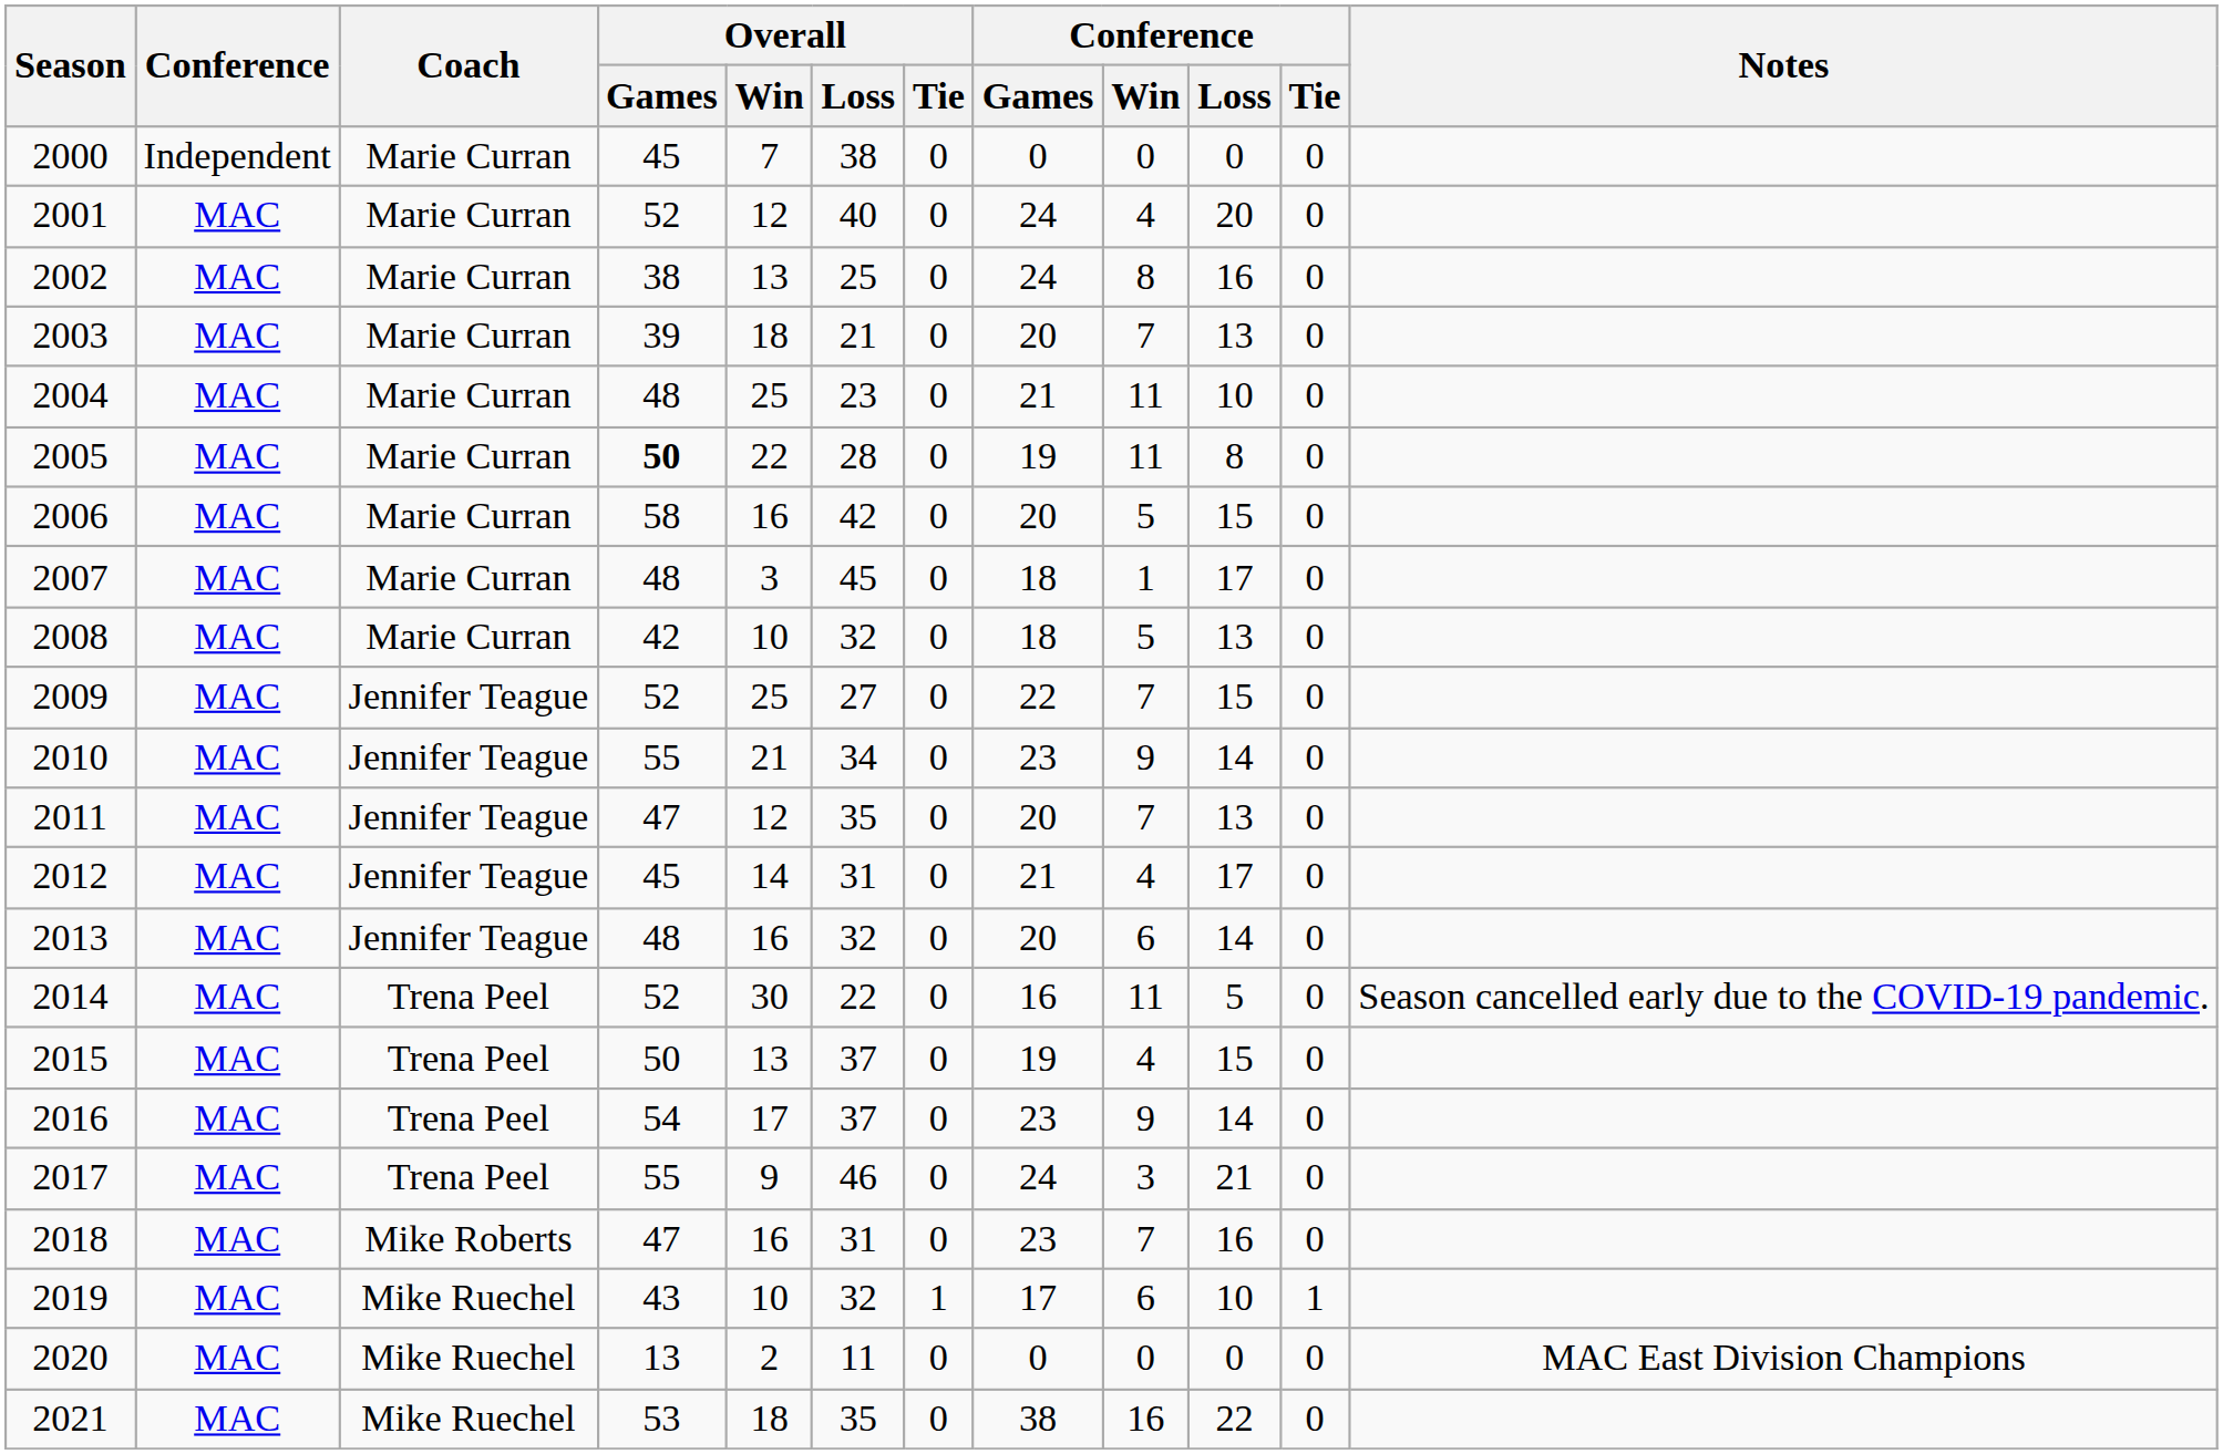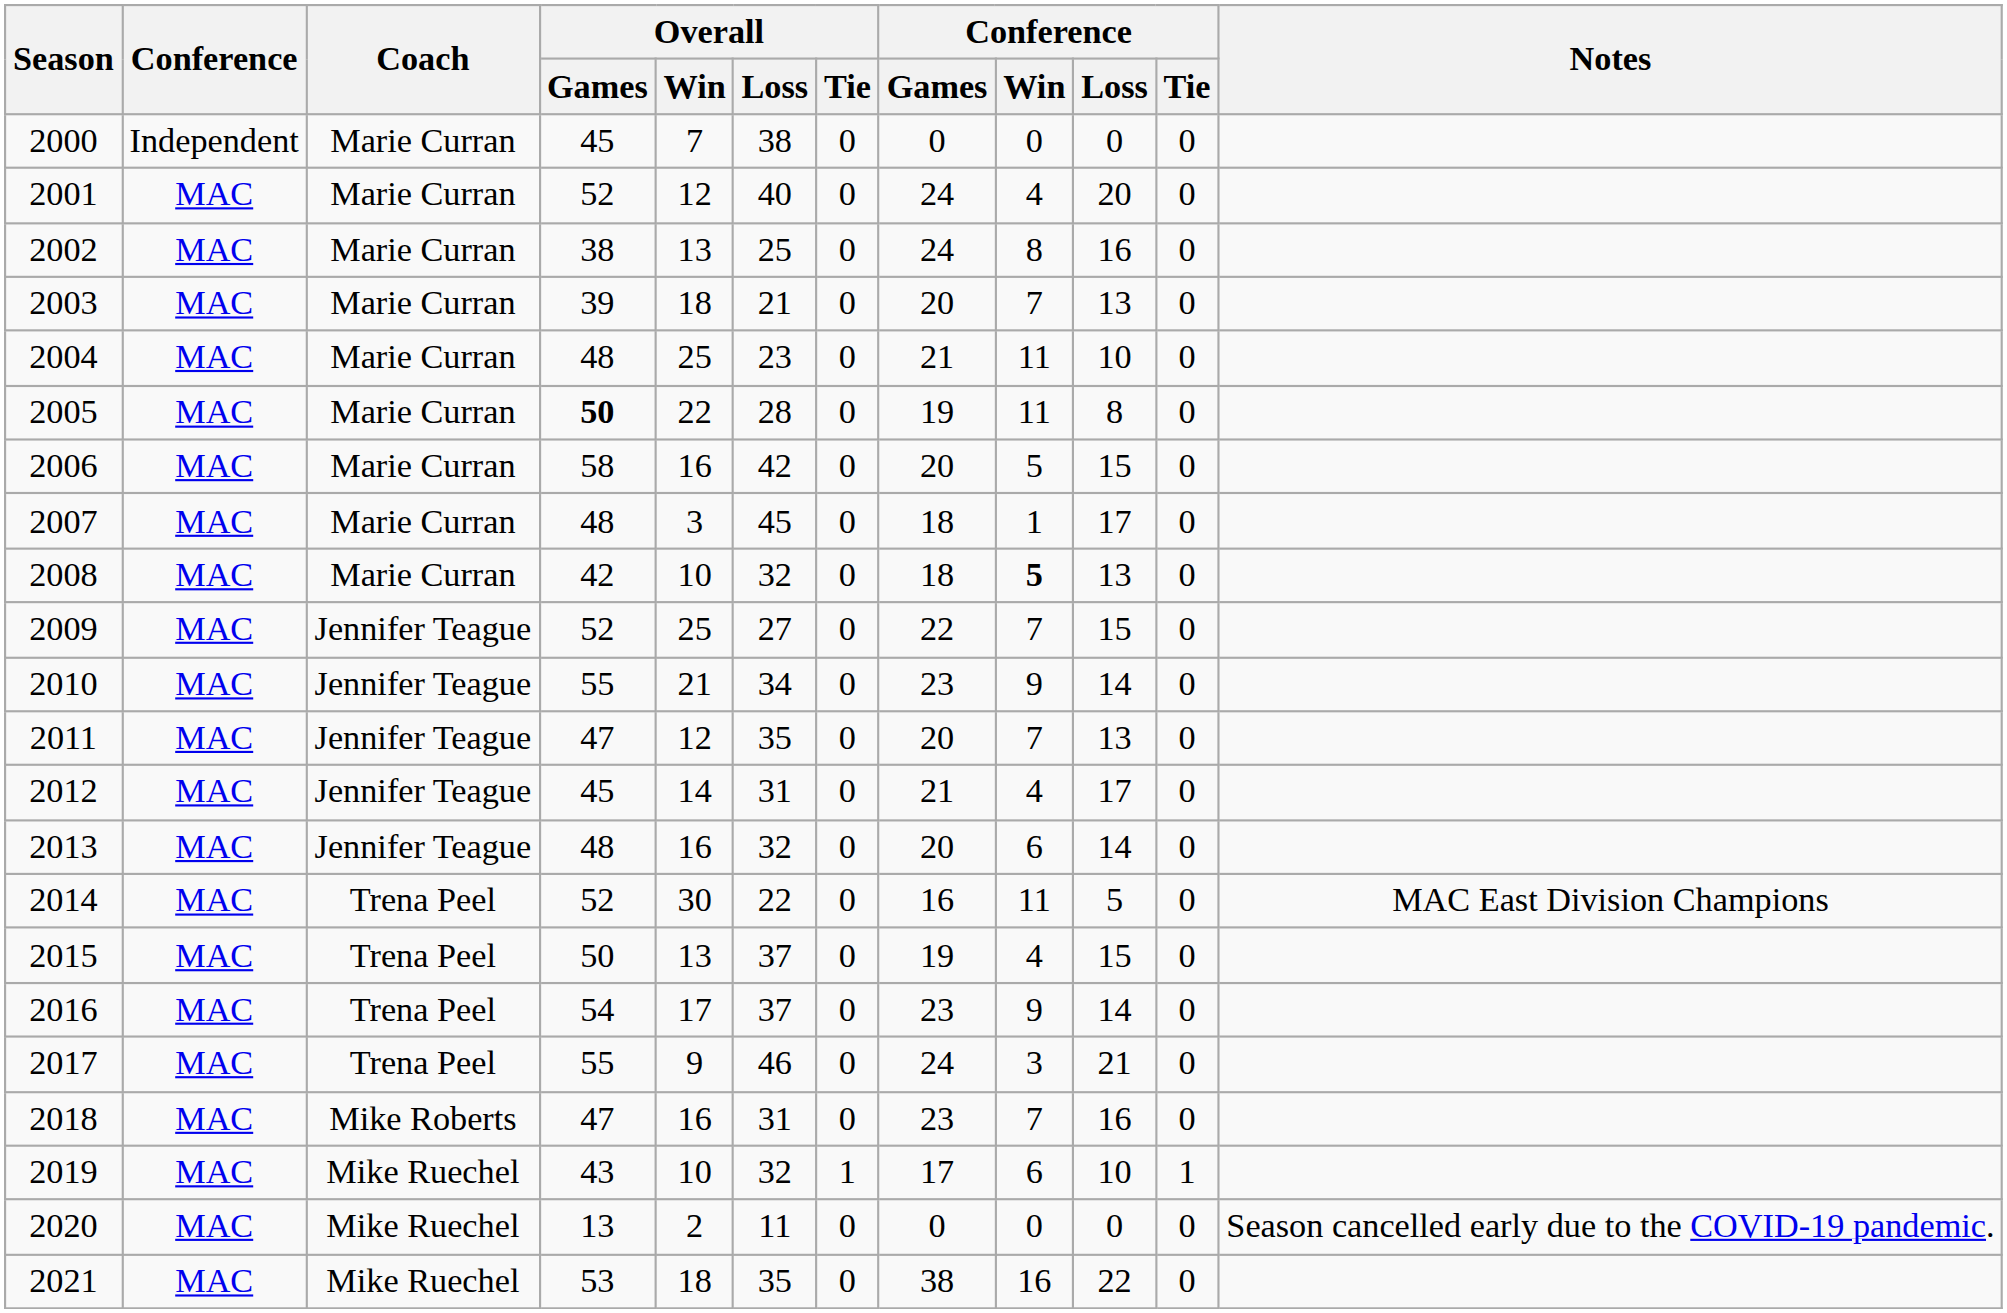2008 | Conference / Win: normal -> bold
2014 | Notes: Season cancelled early due to the COVID-19 pandemic. -> MAC East Division Champions
2020 | Notes: MAC East Division Champions -> Season cancelled early due to the COVID-19 pandemic.
